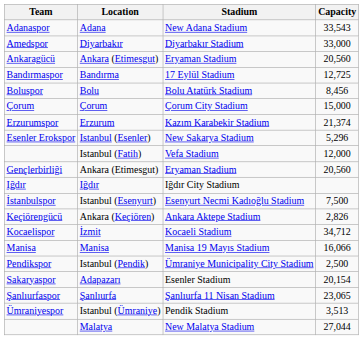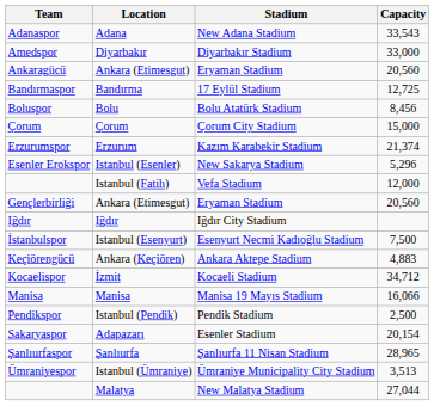Keçiörengücü | Capacity: 2,826 -> 4,883
Pendikspor | Stadium: Ümraniye Municipality City Stadium -> Pendik Stadium
Şanlıurfaspor | Capacity: 23,065 -> 28,965
Ümraniyespor | Stadium: Pendik Stadium -> Ümraniye Municipality City Stadium
